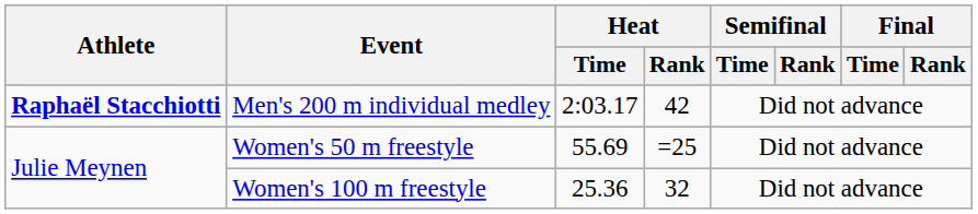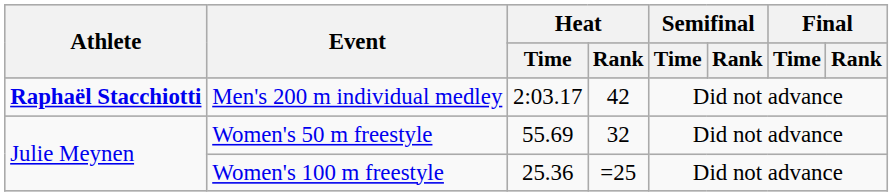Women's 50 m freestyle | Heat / Rank: =25 -> 32
Women's 100 m freestyle | Heat / Rank: 32 -> =25
